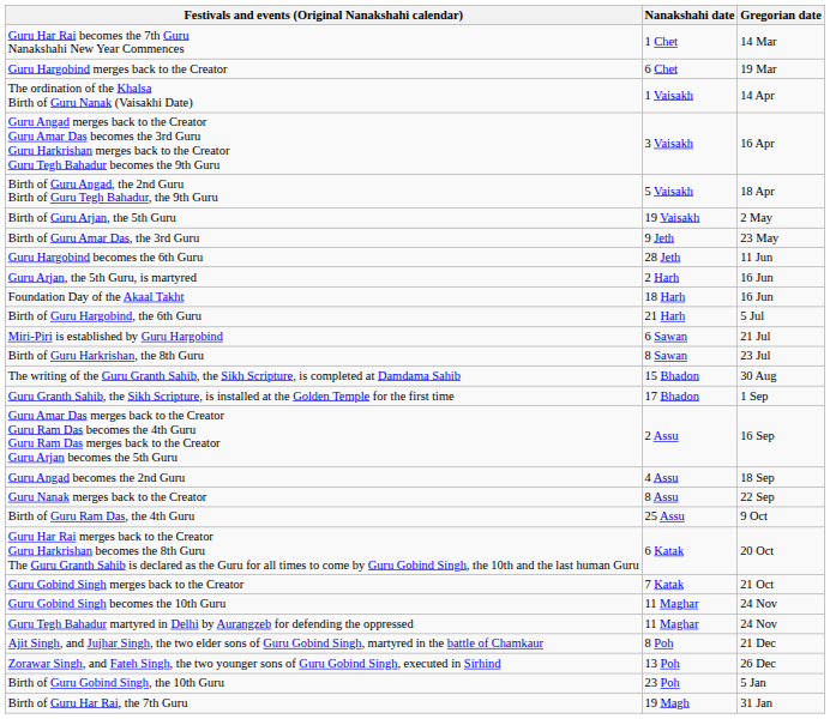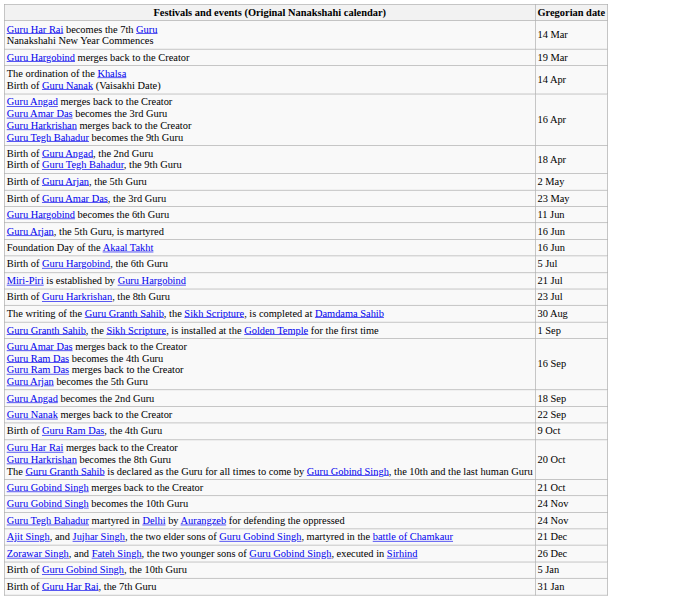- column: Nanakshahi date | 1 Chet | 6 Chet | 1 Vaisakh | 3 Vaisakh | 5 Vaisakh | 19 Vaisakh | 9 Jeth | 28 Jeth | 2 Harh | 18 Harh | 21 Harh | 6 Sawan | 8 Sawan | 15 Bhadon | 17 Bhadon | 2 Assu | 4 Assu | 8 Assu | 25 Assu | 6 Katak | 7 Katak | 11 Maghar | 11 Maghar | 8 Poh | 13 Poh | 23 Poh | 19 Magh
